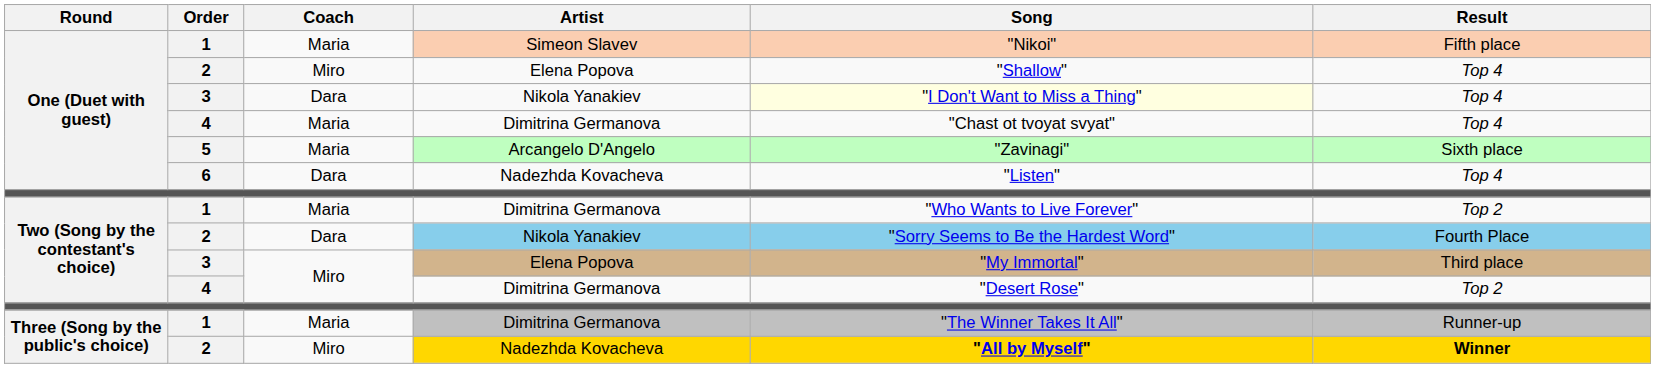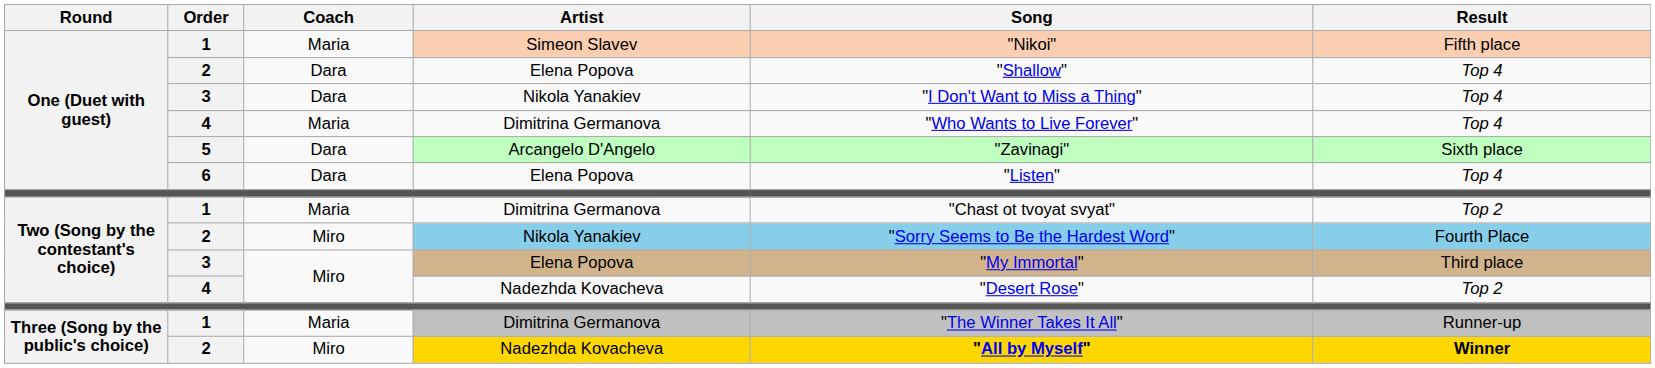One (Duet with guest) / 2 | Coach: Miro -> Dara
One (Duet with guest) / 3 | Song: lightyellow background -> no background
One (Duet with guest) / 4 | Song: "Chast ot tvoyat svyat" -> "Who Wants to Live Forever"
5 | Coach: Maria -> Dara
6 | Artist: Nadezhda Kovacheva -> Elena Popova
Two (Song by the contestant's choice) / 1 | Song: "Who Wants to Live Forever" -> "Chast ot tvoyat svyat"
Two (Song by the contestant's choice) / 2 | Coach: Dara -> Miro
Two (Song by the contestant's choice) / 4 | Artist: Dimitrina Germanova -> Nadezhda Kovacheva
